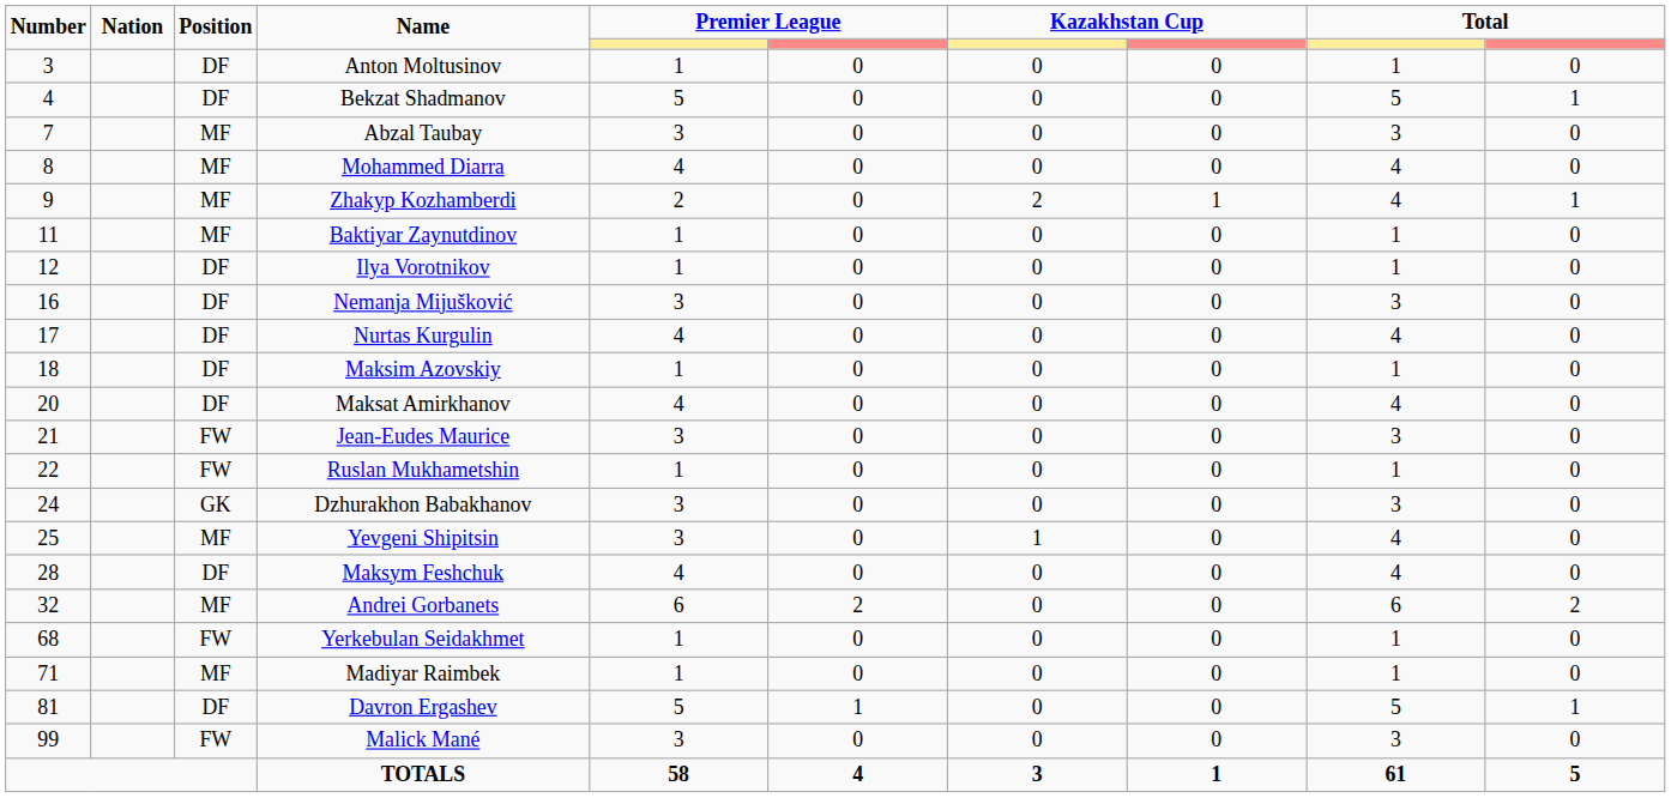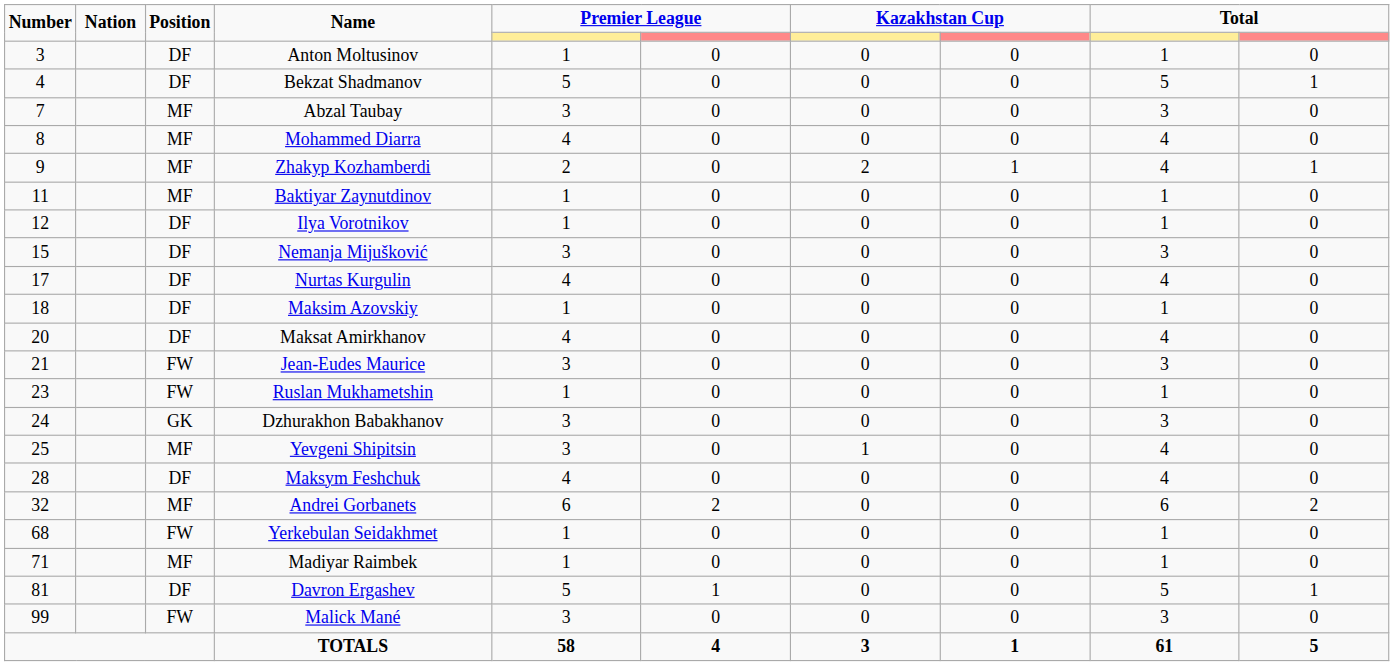Nemanja Mijušković | Number: 16 -> 15
Ruslan Mukhametshin | Number: 22 -> 23
